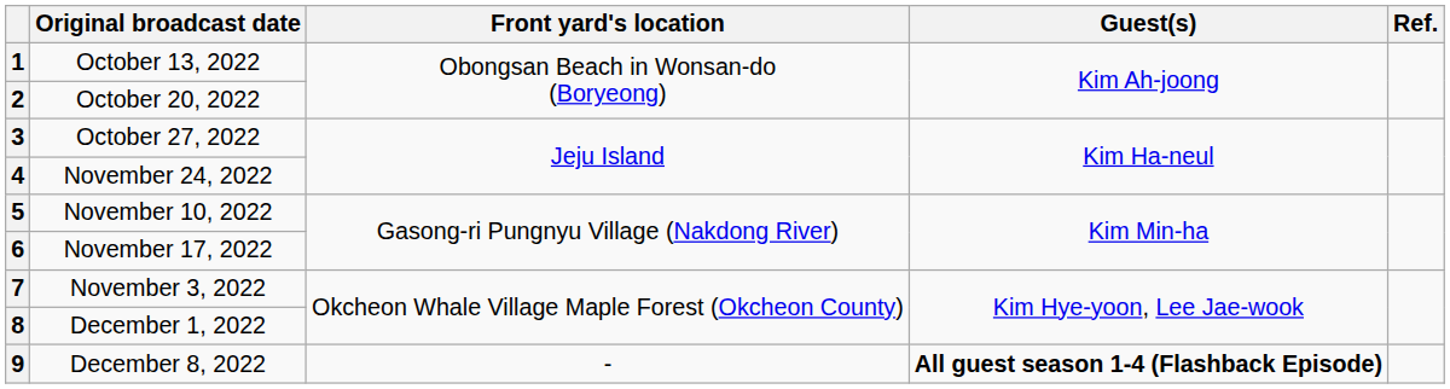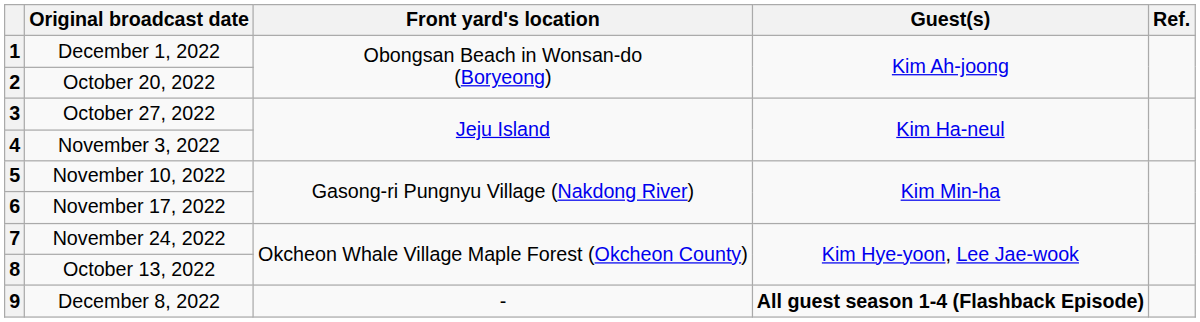1 | Original broadcast date: October 13, 2022 -> December 1, 2022
4 | Original broadcast date: November 24, 2022 -> November 3, 2022
7 | Original broadcast date: November 3, 2022 -> November 24, 2022
8 | Original broadcast date: December 1, 2022 -> October 13, 2022
